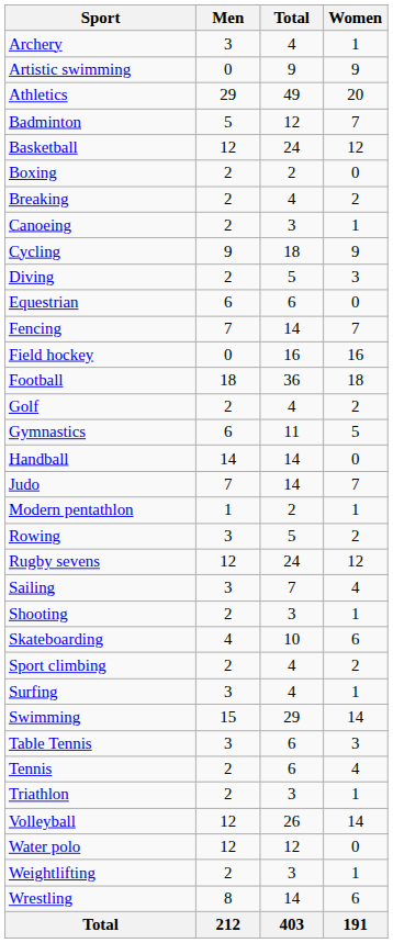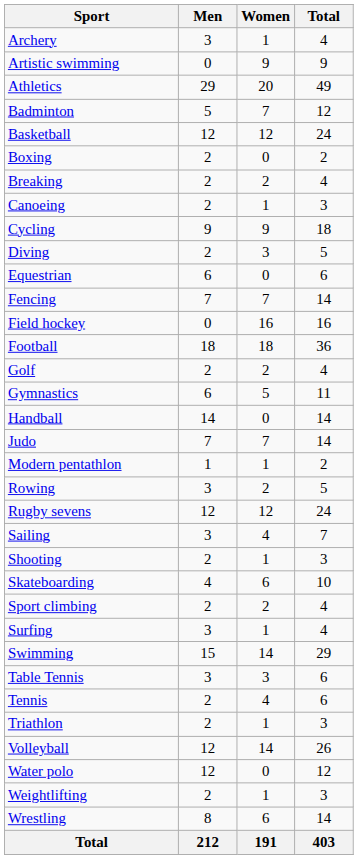columns swapped: Women <-> Total
